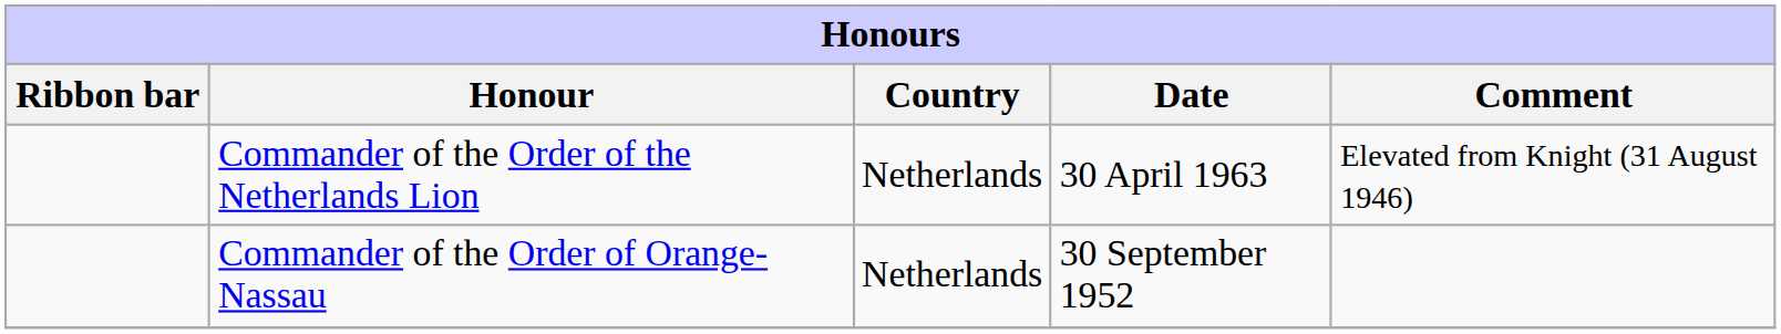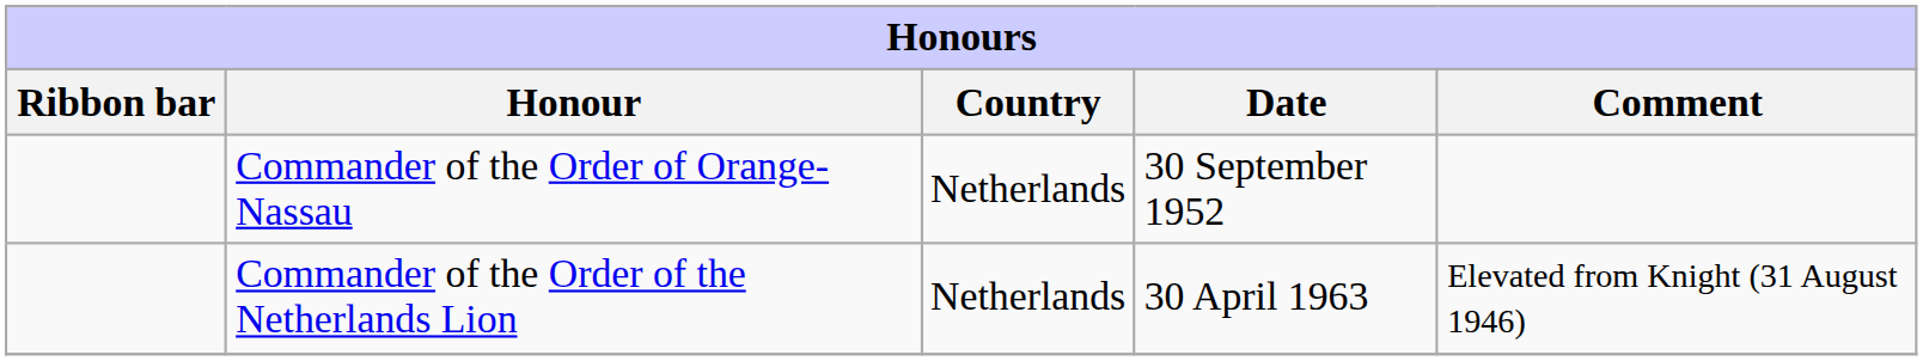rows swapped: Commander of the Order of Orange-Nassau <-> Commander of the Order of the Netherlands Lion
